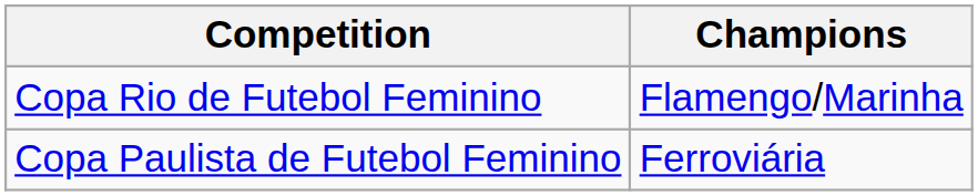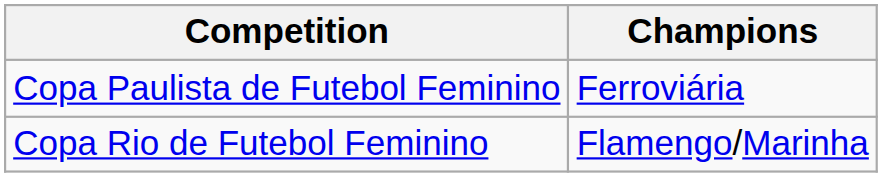rows swapped: Copa Paulista de Futebol Feminino <-> Copa Rio de Futebol Feminino
